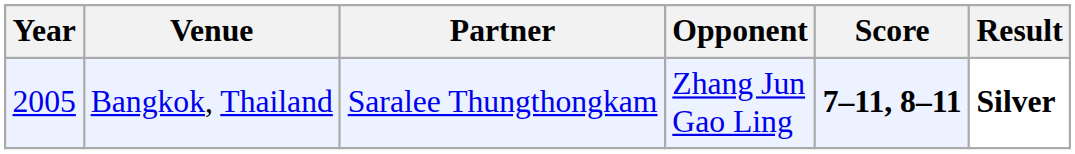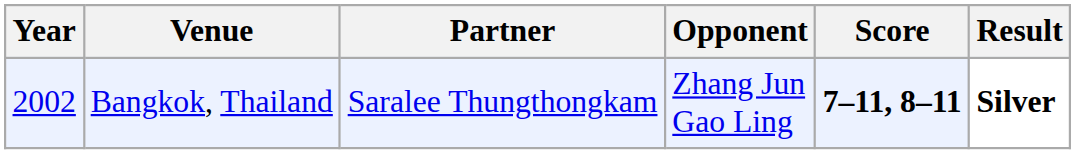Bangkok, Thailand | Year: 2005 -> 2002
